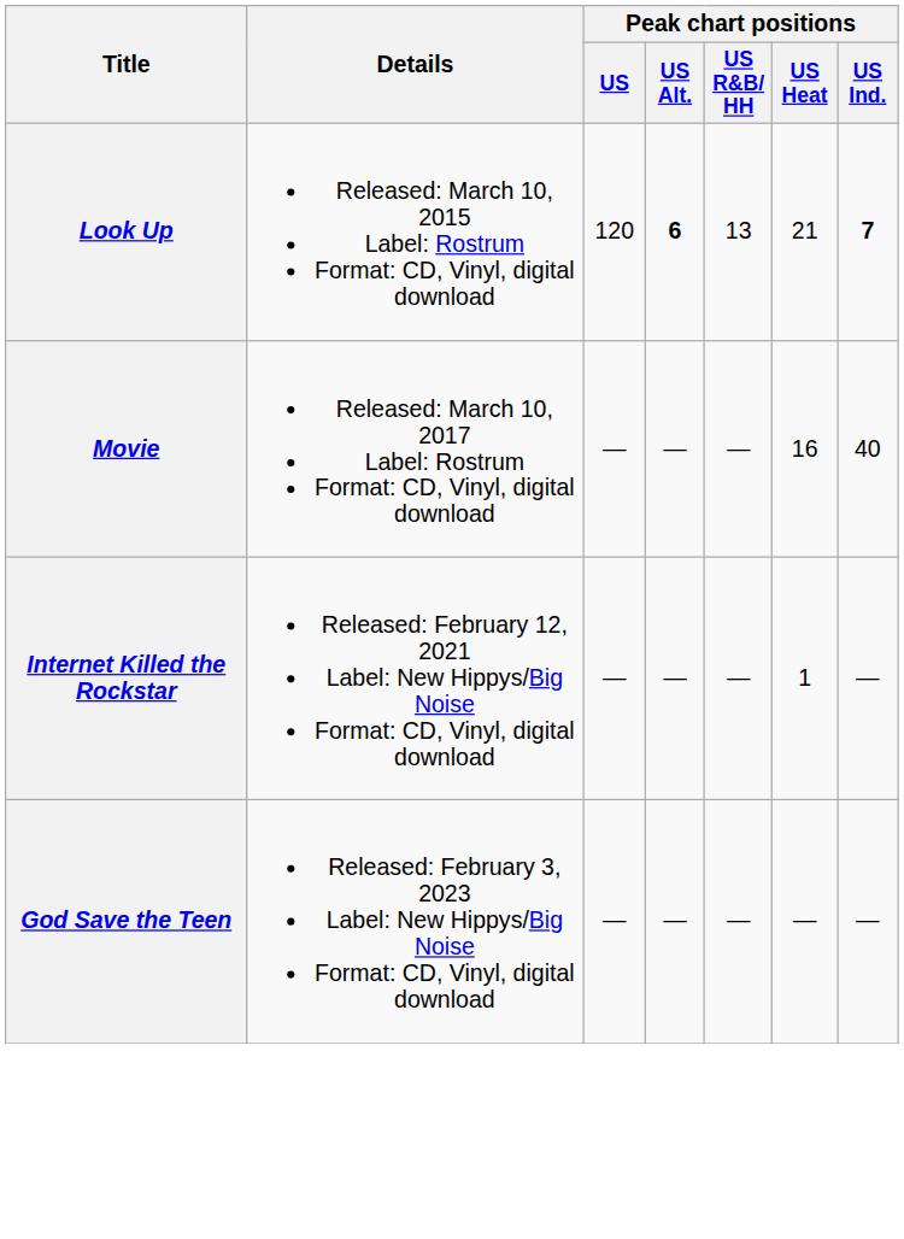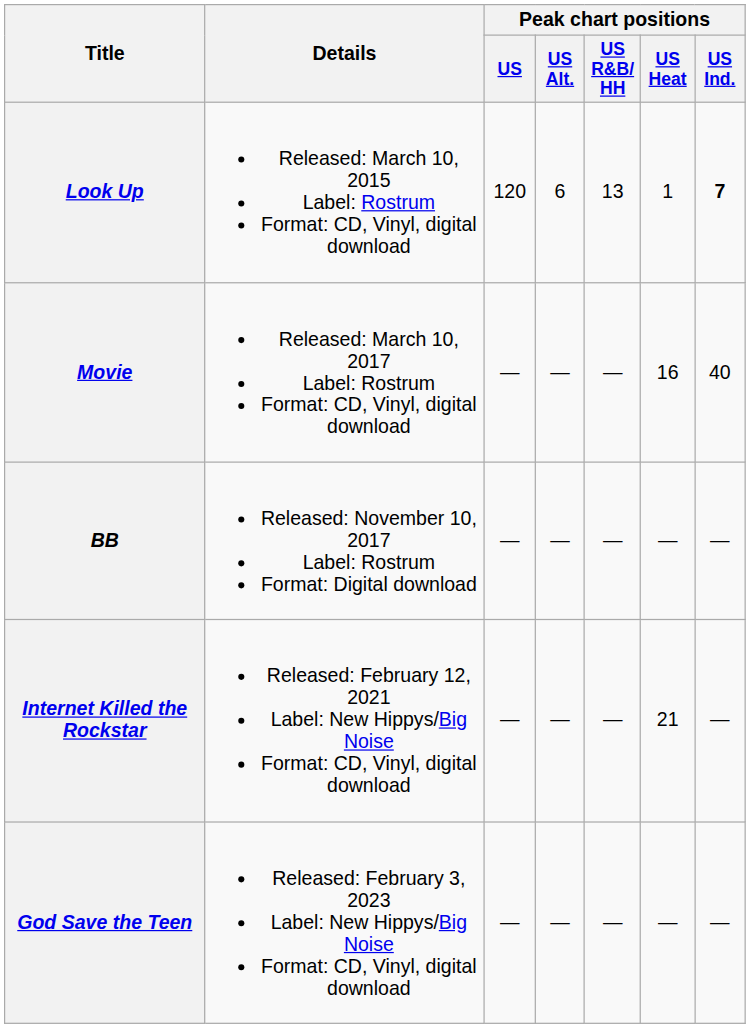Look Up | Peak chart positions / US Alt.: bold -> normal
Look Up | Peak chart positions / US Heat: 21 -> 1
+ row: BB | Released: November 10, 2017 Label: Rostrum Format: Digital download | — | — | — | — | —
Internet Killed the Rockstar | Peak chart positions / US Heat: 1 -> 21
